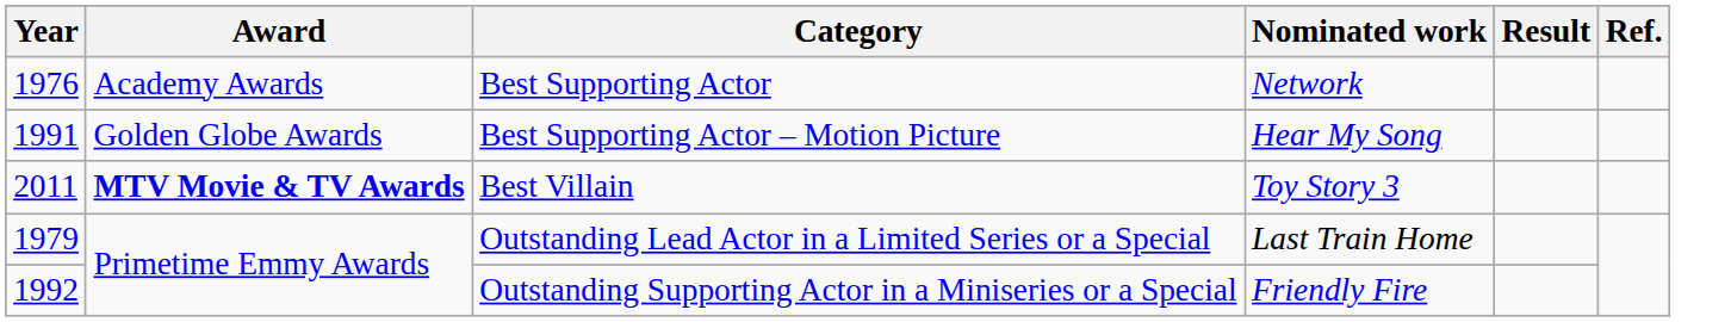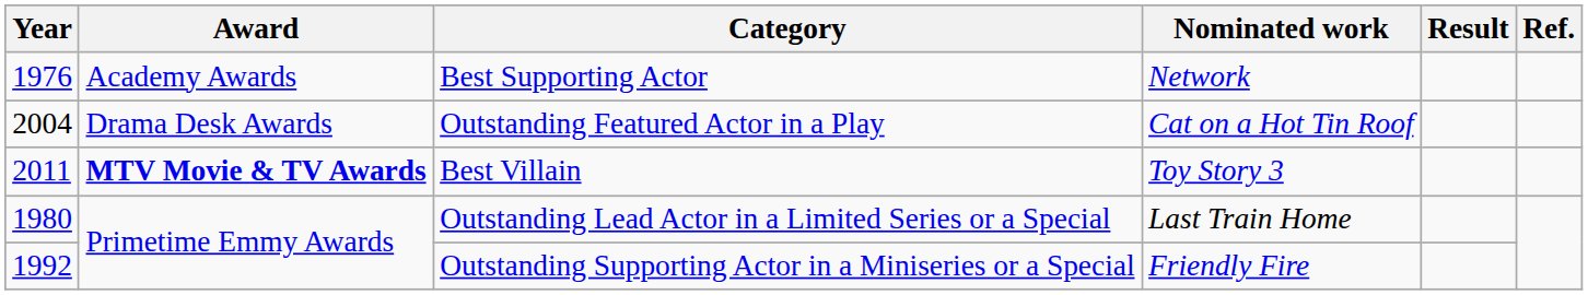+ row: 2004 | Drama Desk Awards | Outstanding Featured Actor in a Play | Cat on a Hot Tin Roof
- row: 1991 | Golden Globe Awards | Best Supporting Actor – Motion Picture | Hear My Song
Outstanding Lead Actor in a Limited Series or a Special | Year: 1979 -> 1980
